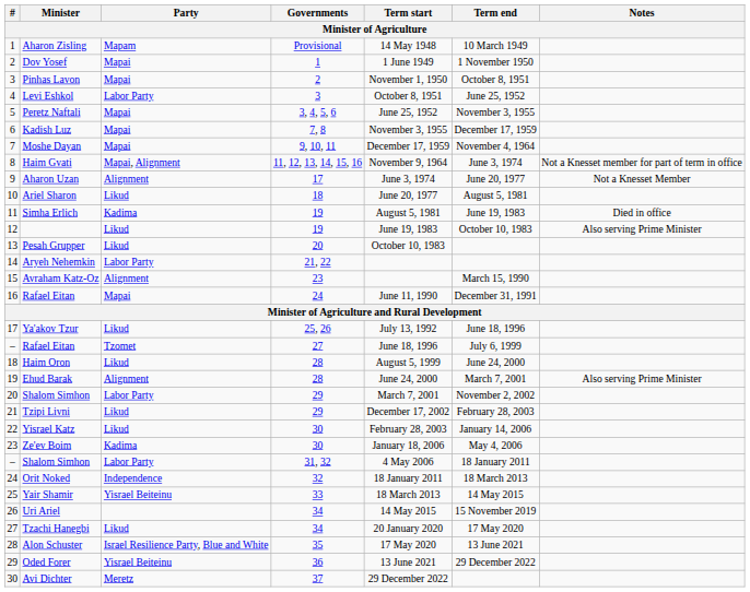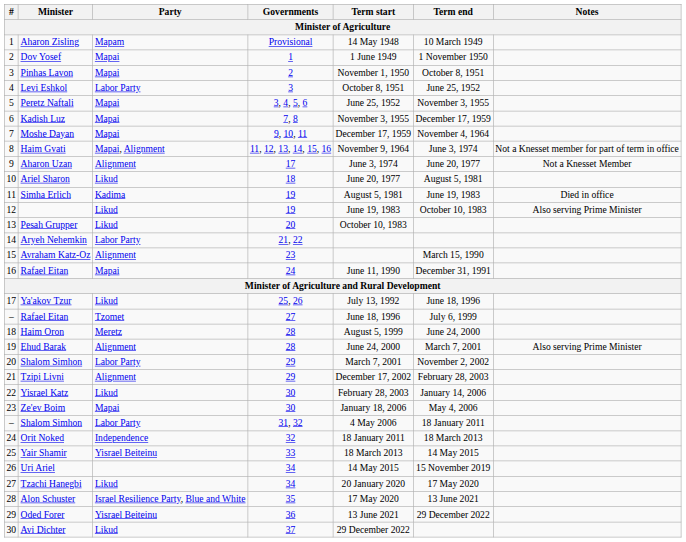Haim Oron | Party: Likud -> Meretz
Tzipi Livni | Party: Likud -> Alignment
Ze'ev Boim | Party: Kadima -> Mapai
Avi Dichter | Party: Meretz -> Likud
